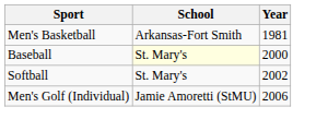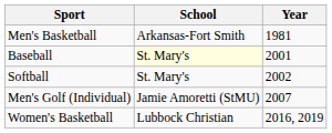Baseball | Year: 2000 -> 2001
Men's Golf (Individual) | Year: 2006 -> 2007
+ row: Women's Basketball | Lubbock Christian | 2016, 2019
